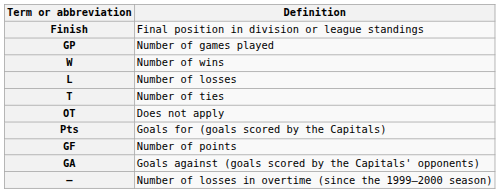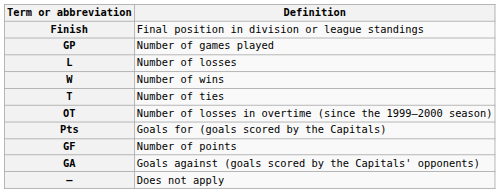rows swapped: W <-> L
OT | Definition: Does not apply -> Number of losses in overtime (since the 1999–2000 season)
— | Definition: Number of losses in overtime (since the 1999–2000 season) -> Does not apply
